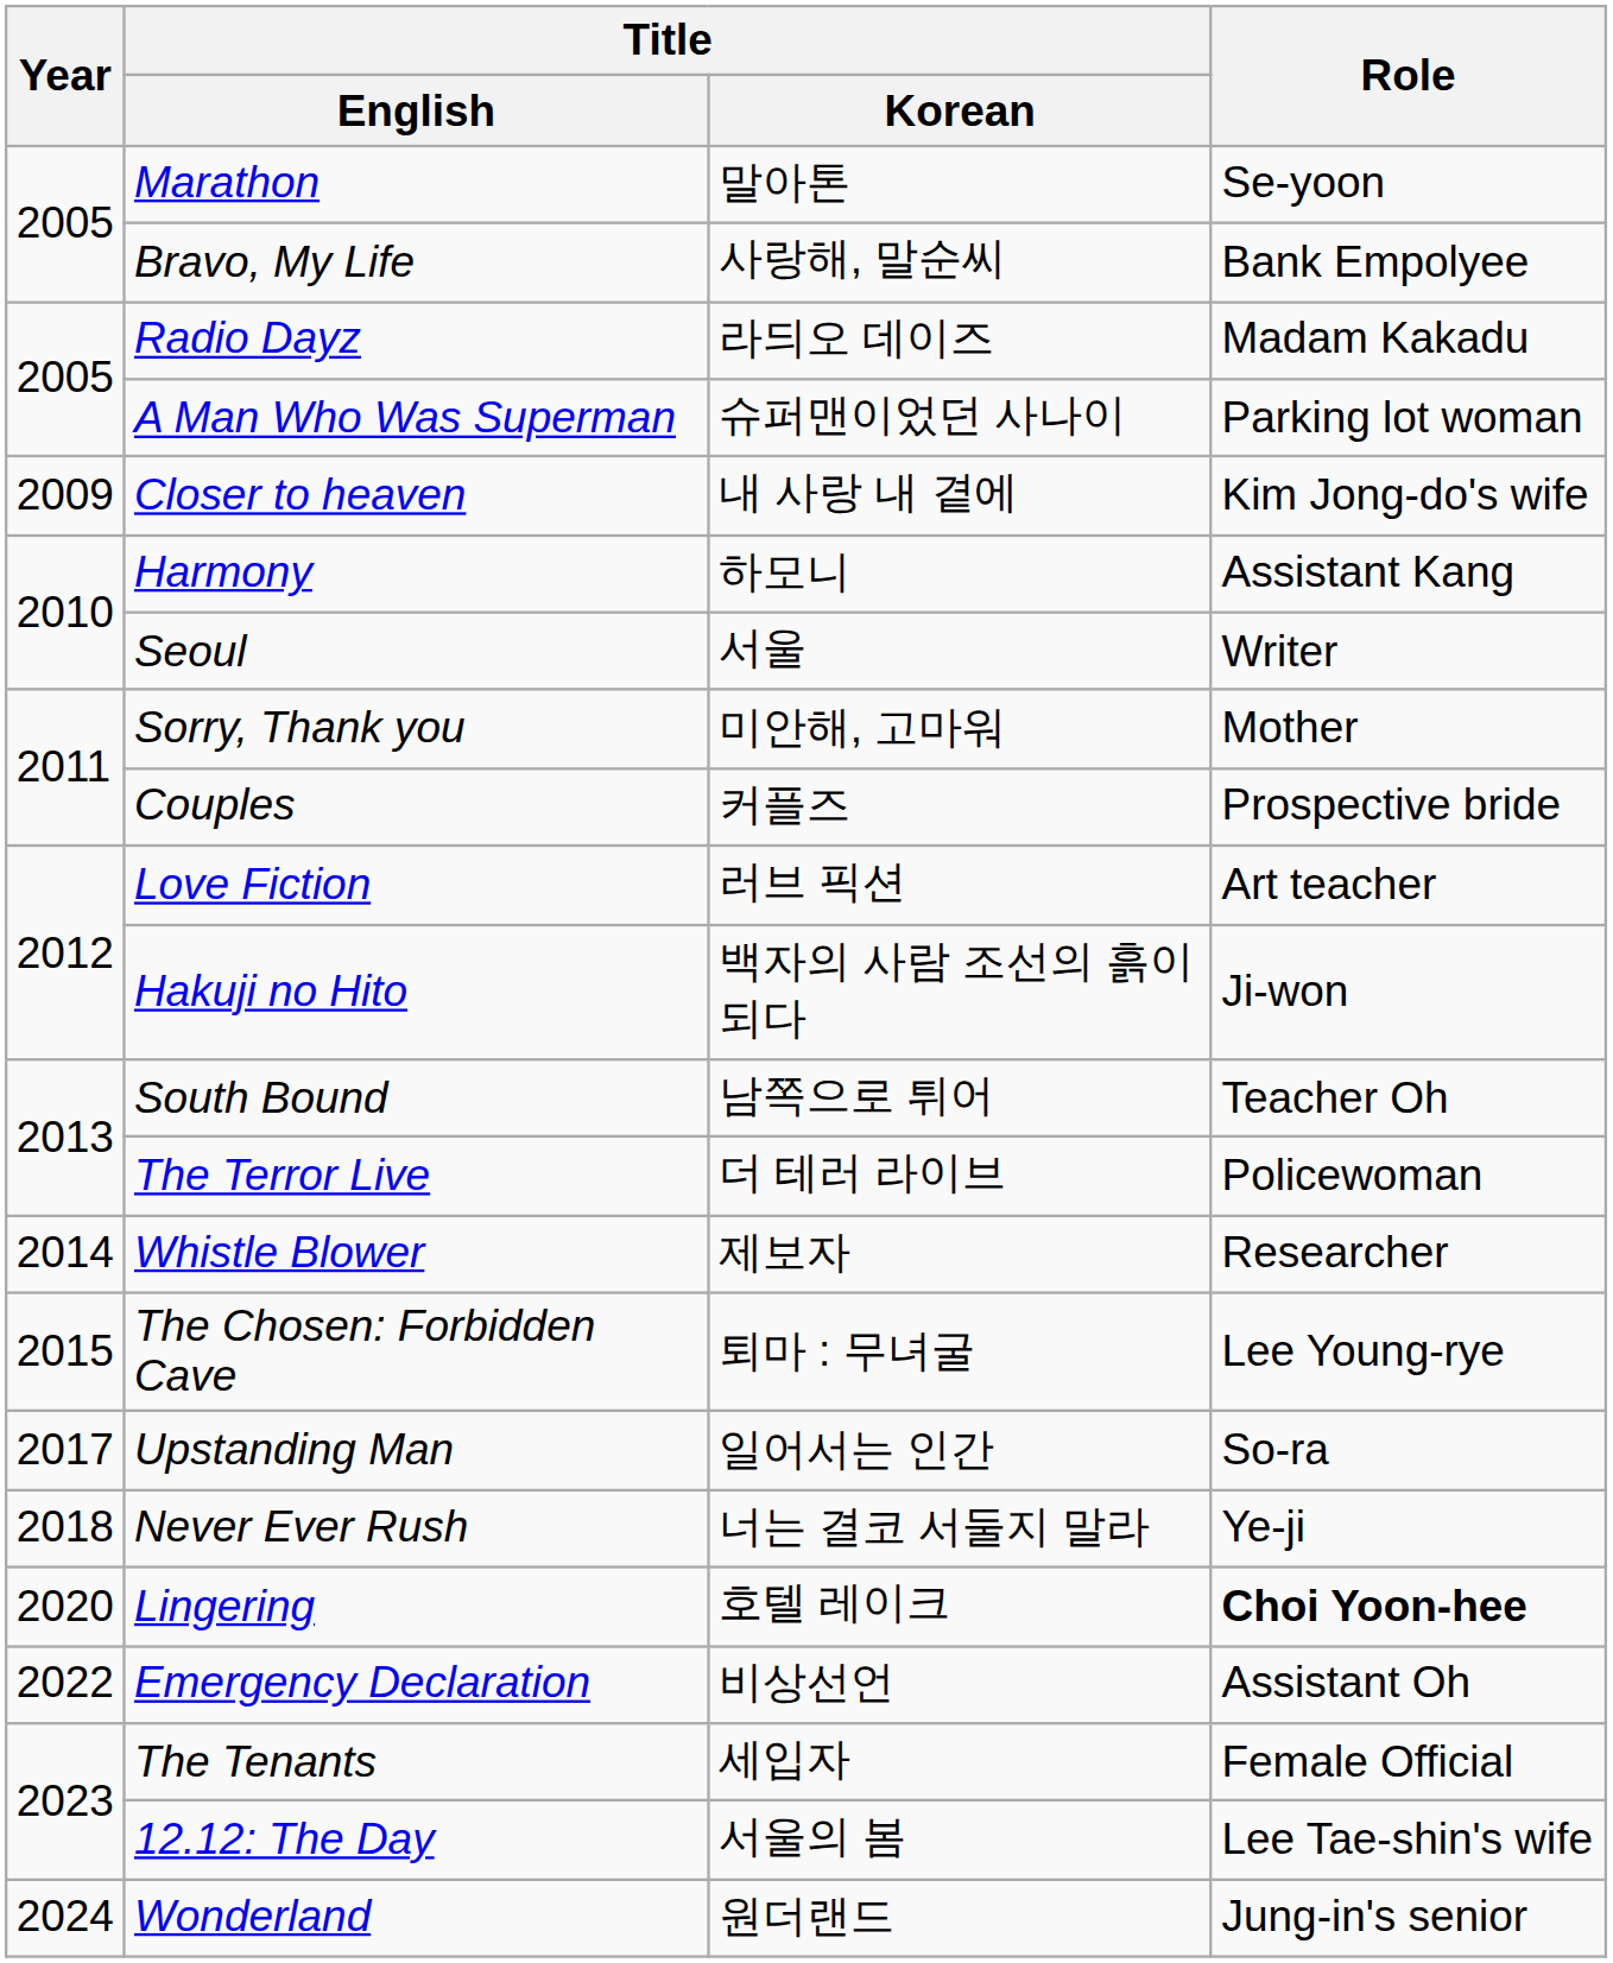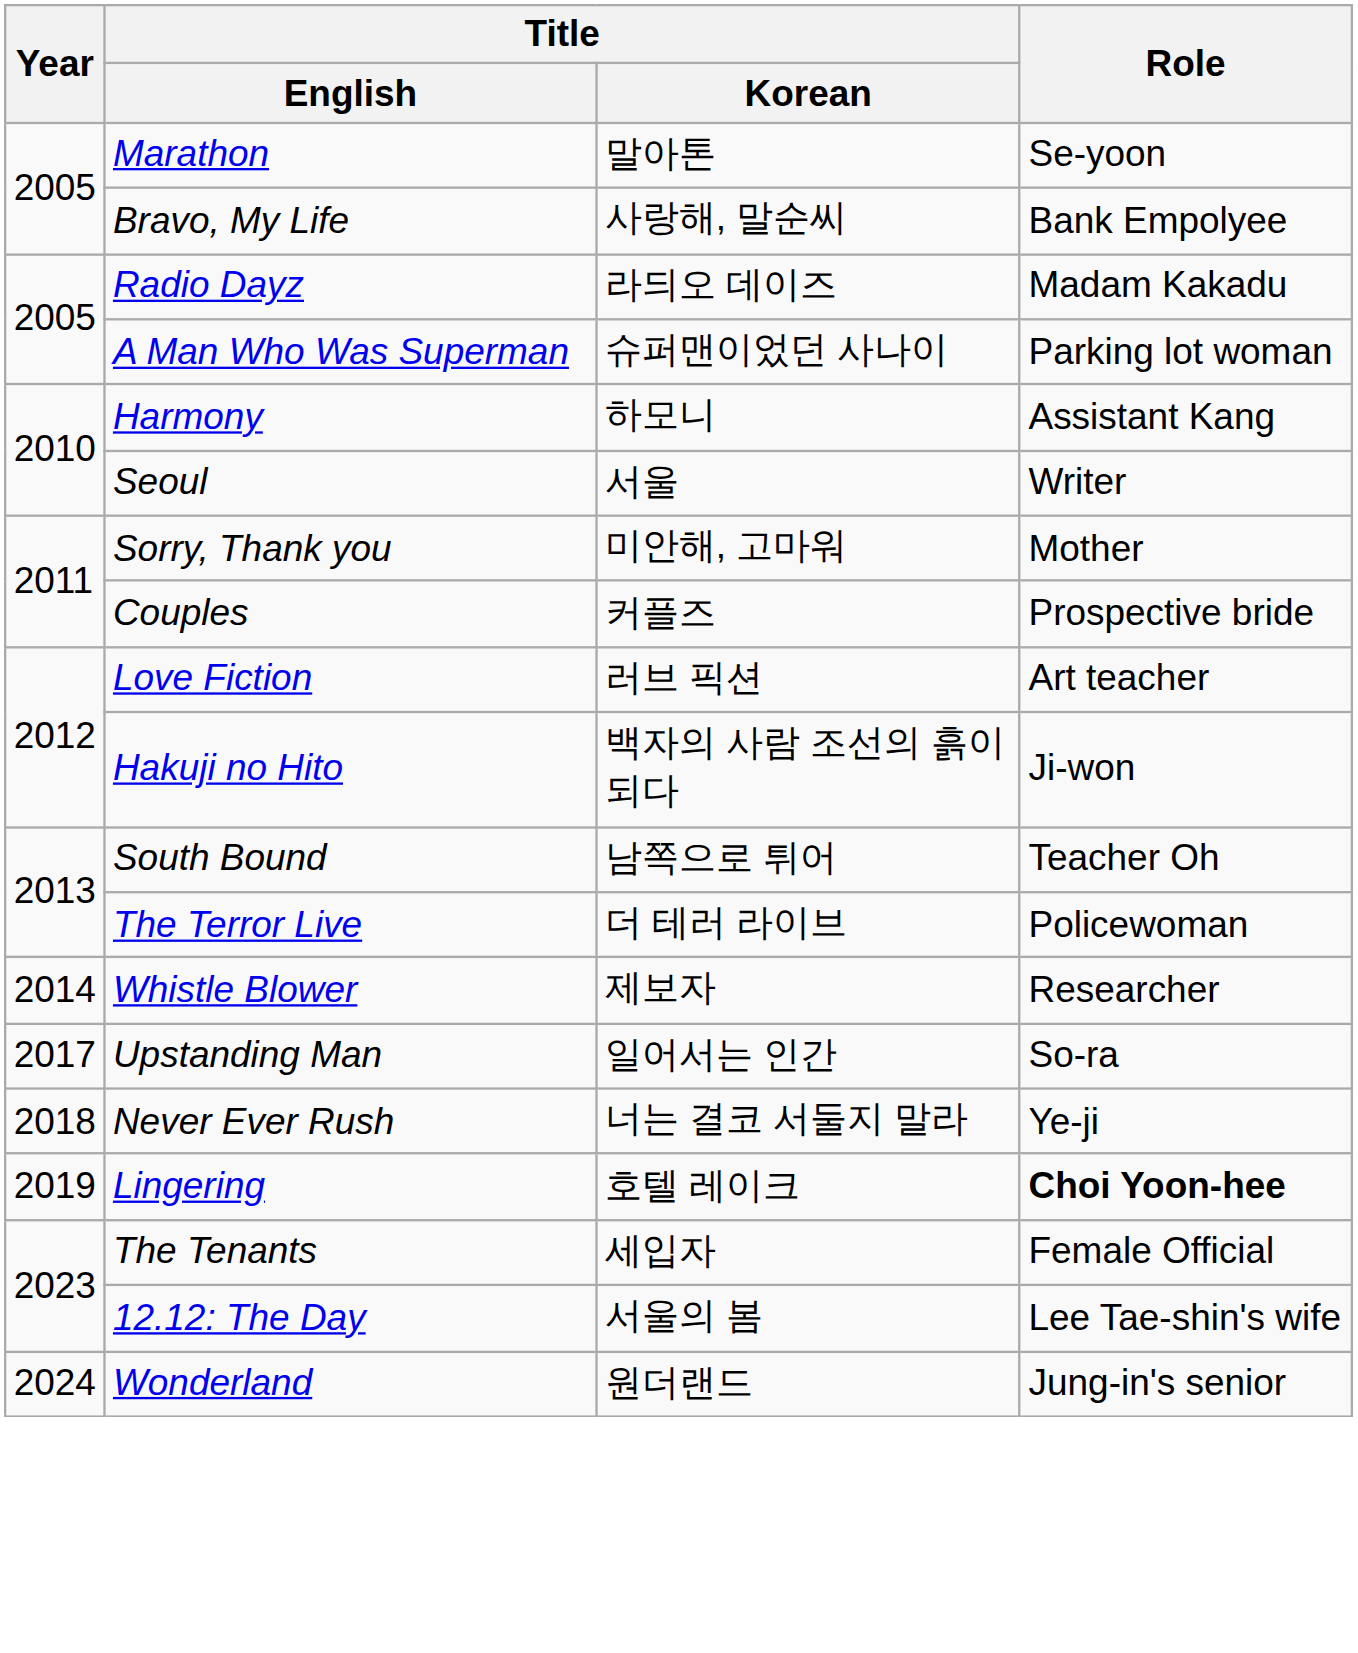- row: 2009 | Closer to heaven | 내 사랑 내 곁에 | Kim Jong-do's wife
- row: 2015 | The Chosen: Forbidden Cave | 퇴마 : 무녀굴 | Lee Young-rye
Lingering | Year: 2020 -> 2019
- row: 2022 | Emergency Declaration | 비상선언 | Assistant Oh
